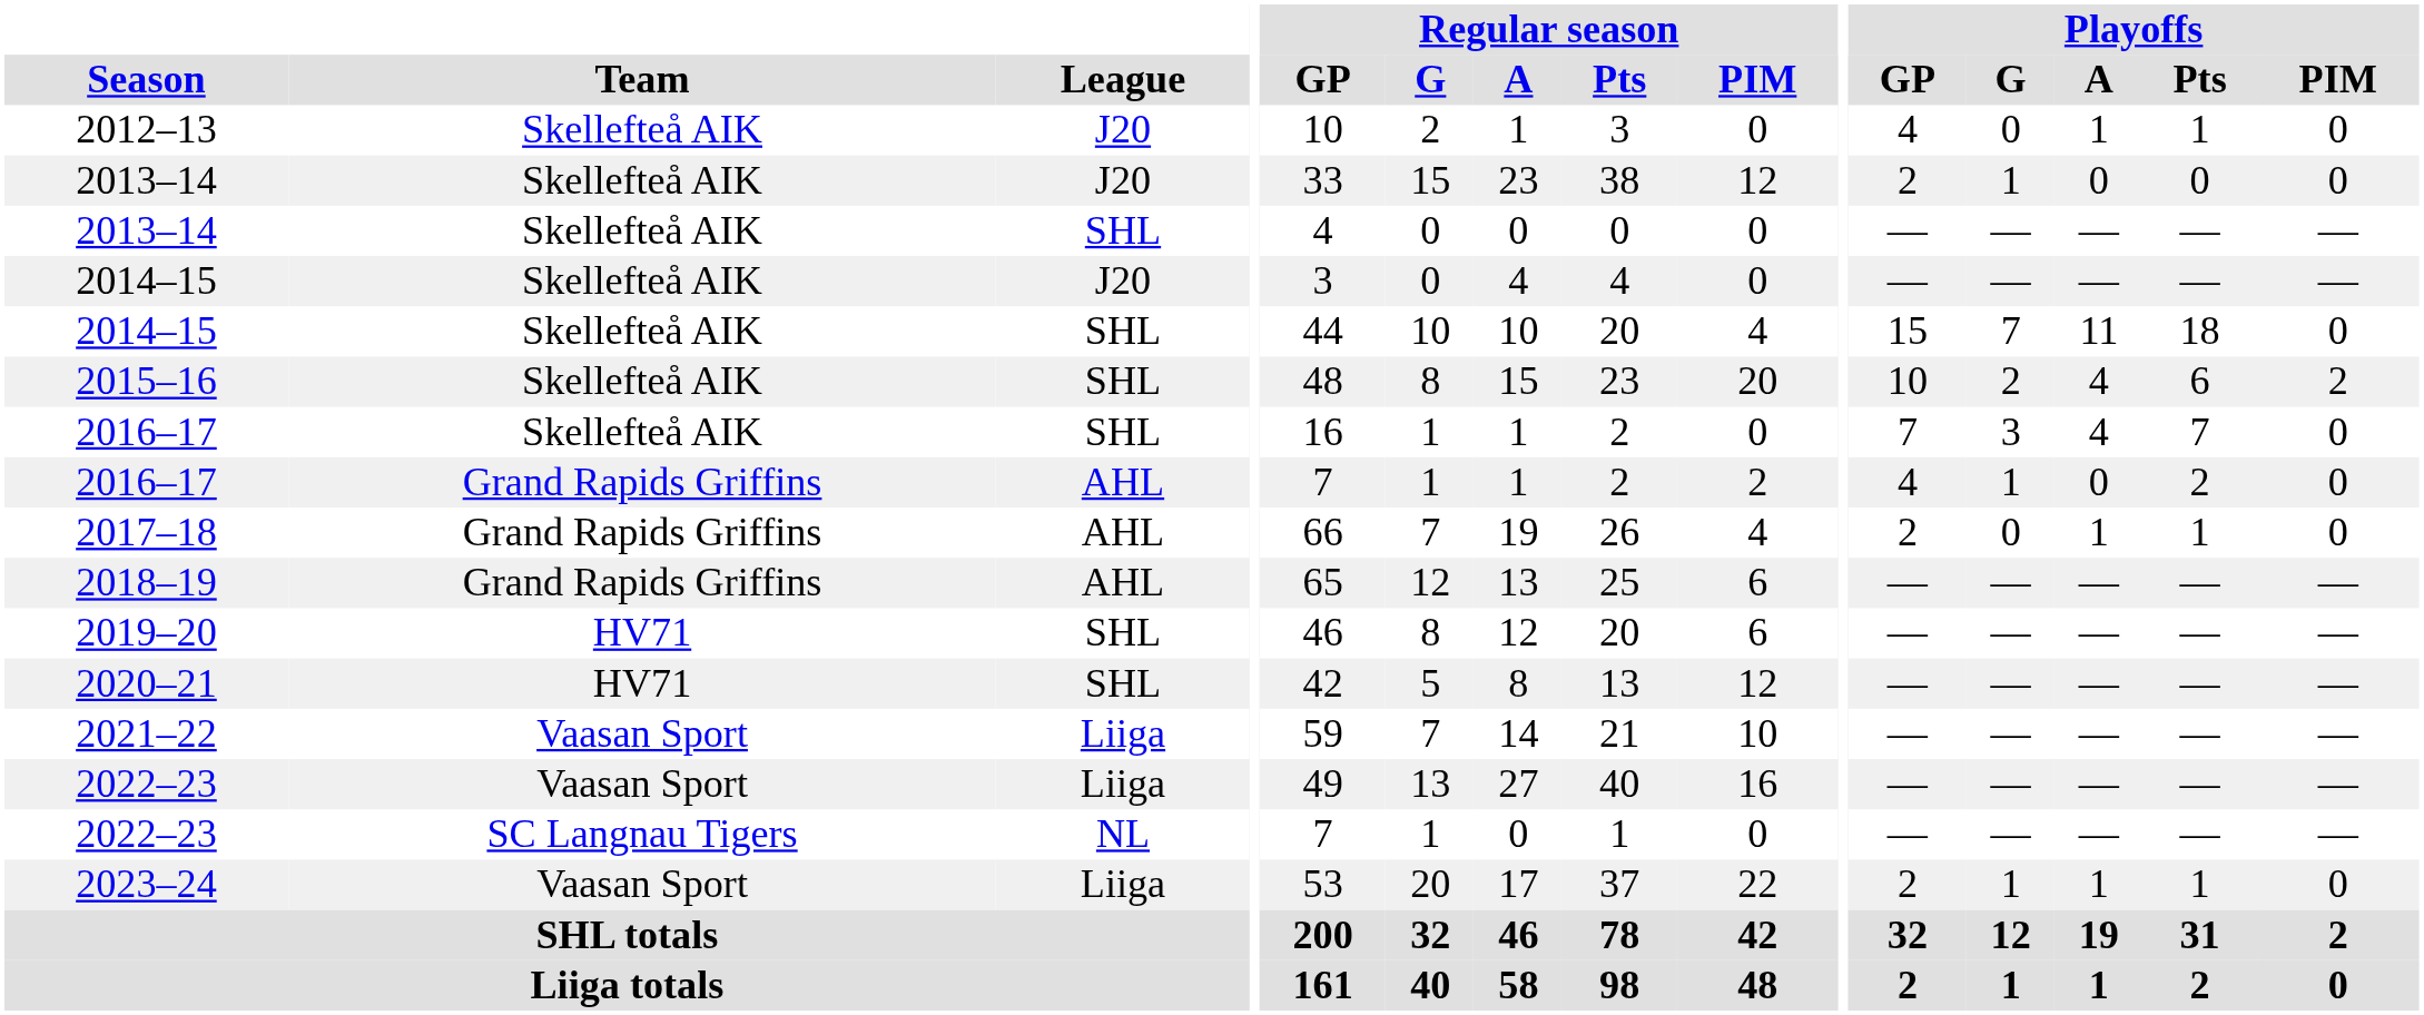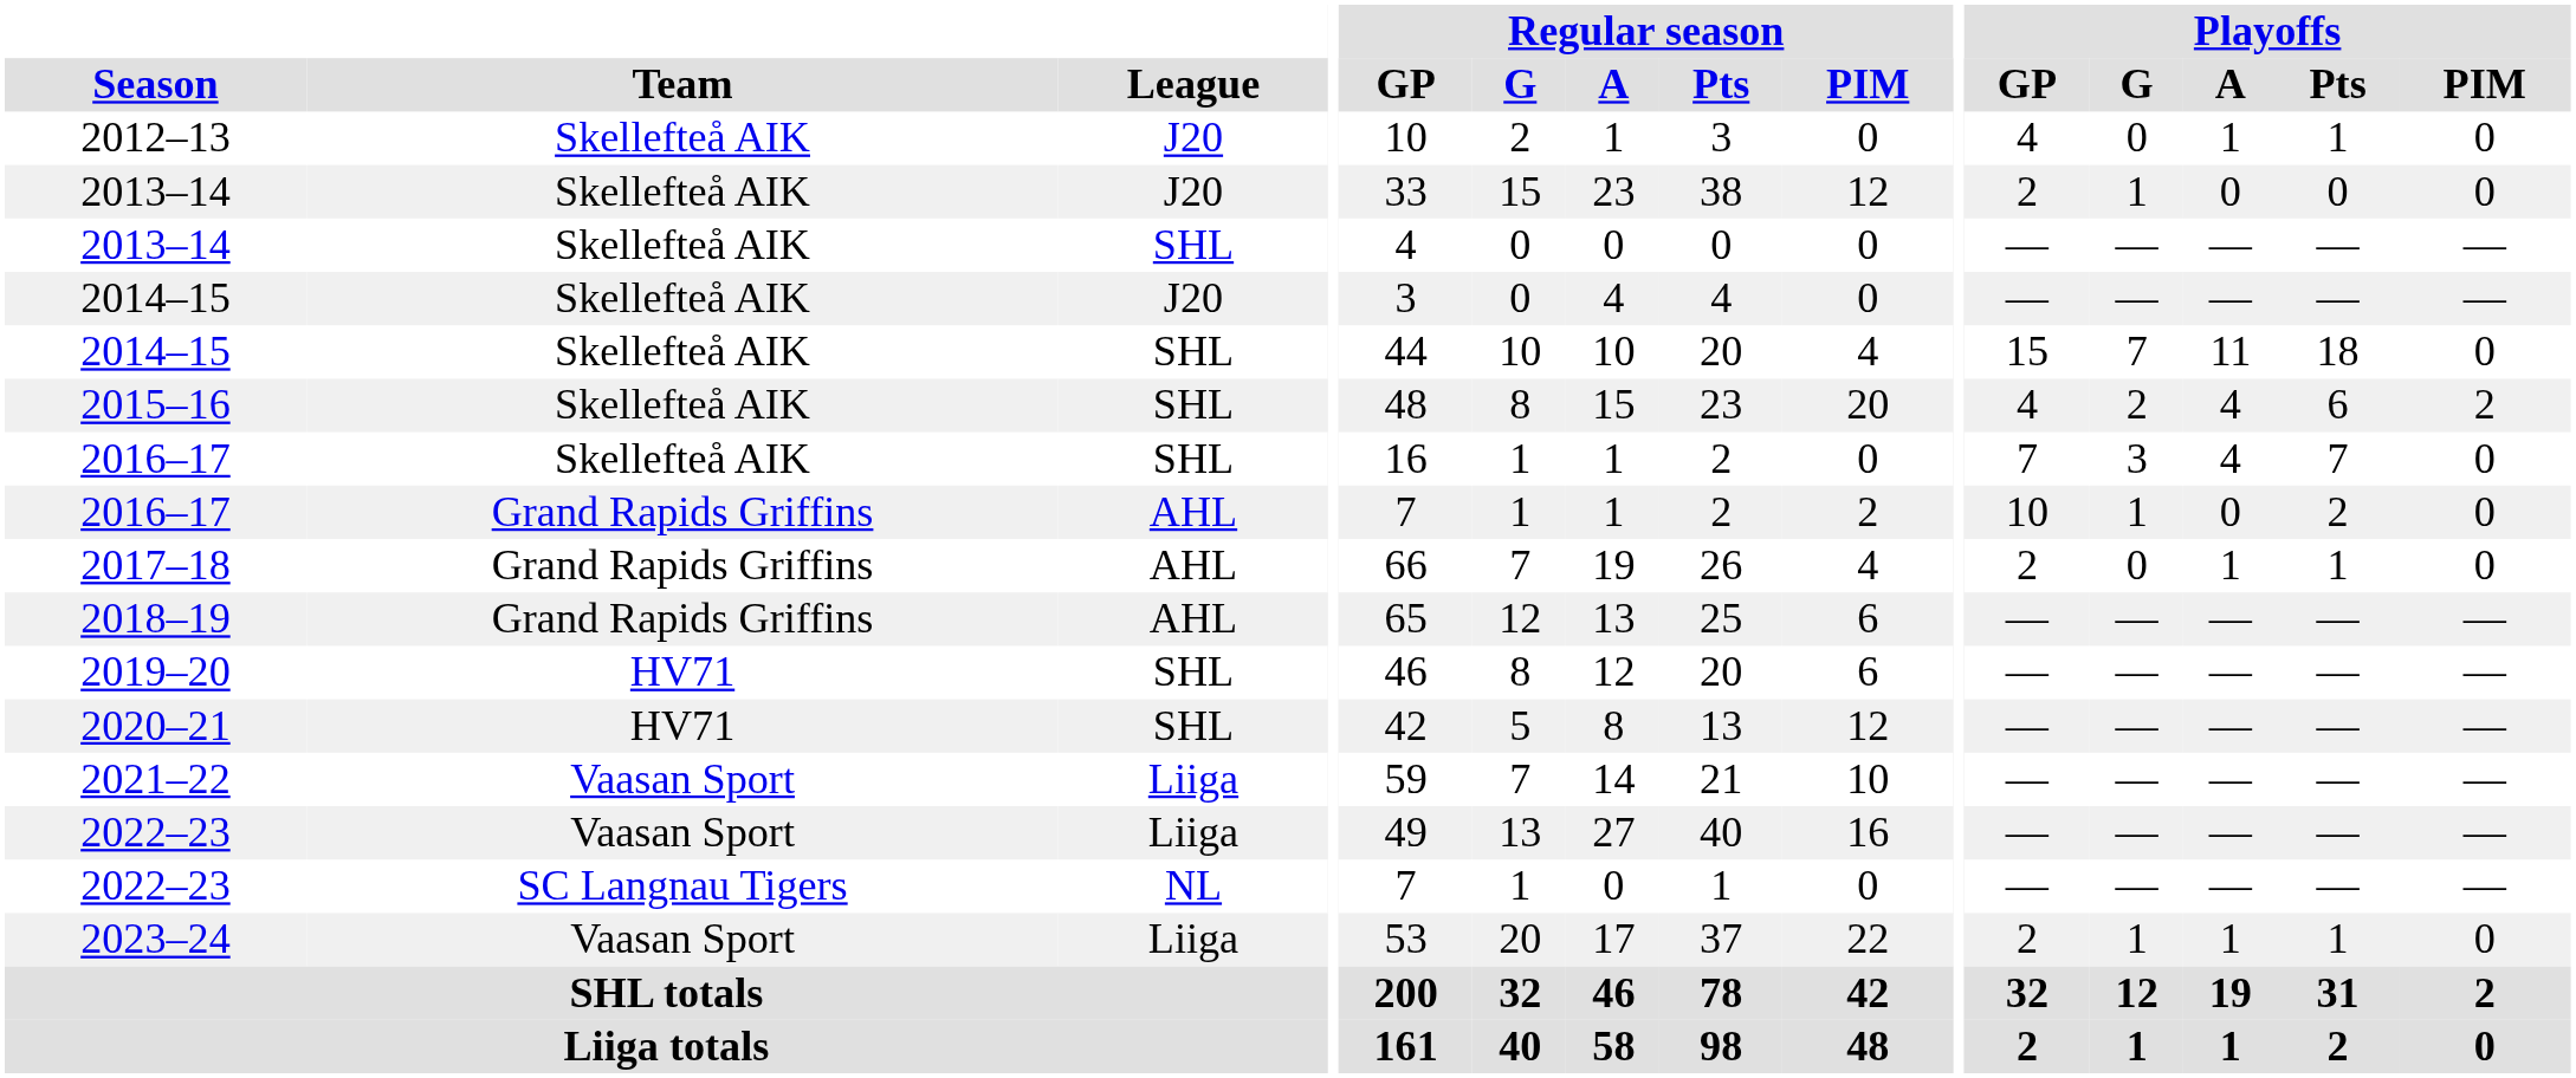2015–16 | Playoffs / GP: 10 -> 4
2016–17 / AHL | Playoffs / GP: 4 -> 10
